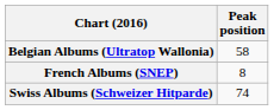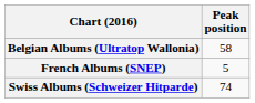French Albums (SNEP) | Peak position: 8 -> 5
